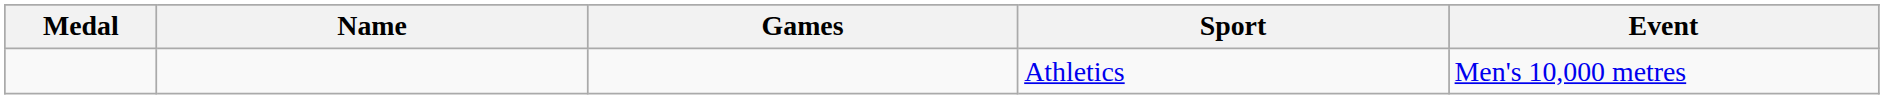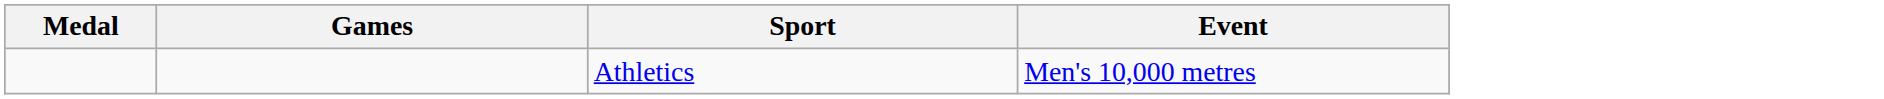- column: Name
